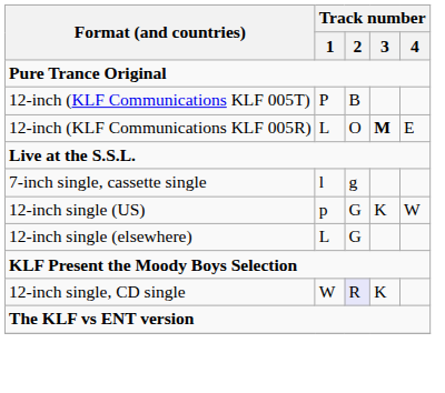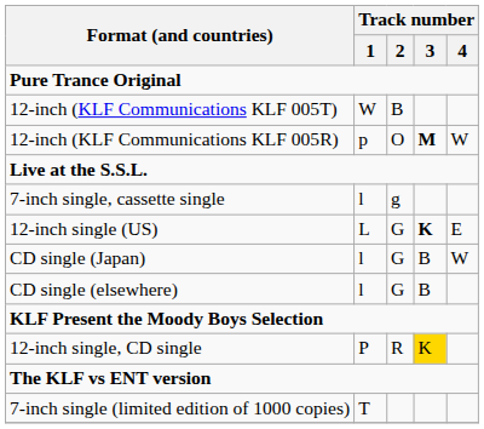12-inch (KLF Communications KLF 005T) | Track number / 1: P -> W
12-inch (KLF Communications KLF 005R) | Track number / 1: L -> p
12-inch (KLF Communications KLF 005R) | Track number / 4: E -> W
12-inch single (US) | Track number / 1: p -> L
12-inch single (US) | Track number / 3: normal -> bold
12-inch single (US) | Track number / 4: W -> E
- row: 12-inch single (elsewhere) | L | G
+ row: CD single (Japan) | l | G | B | W
+ row: CD single (elsewhere) | l | G | B
12-inch single, CD single | Track number / 1: W -> P
12-inch single, CD single | Track number / 2: lavender background -> no background
12-inch single, CD single | Track number / 3: no background -> gold background
+ row: 7-inch single (limited edition of 1000 copies) | T
